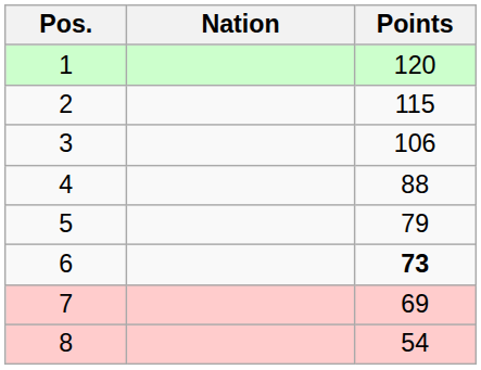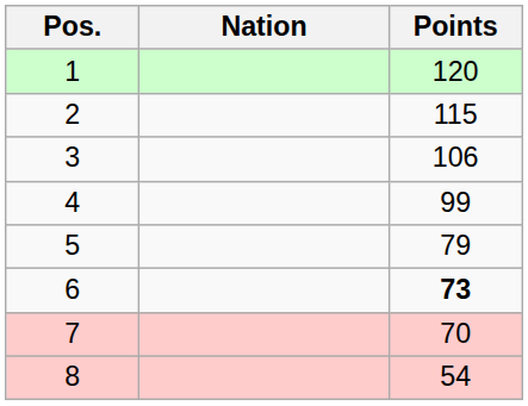4 | Points: 88 -> 99
7 | Points: 69 -> 70
